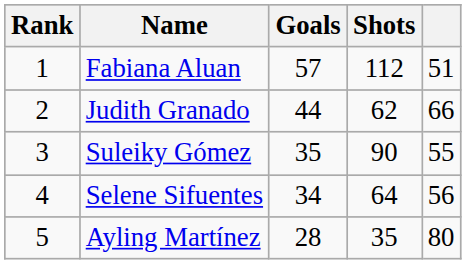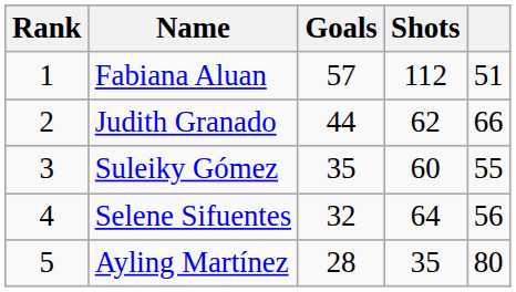Suleiky Gómez | Shots: 90 -> 60
Selene Sifuentes | Goals: 34 -> 32
